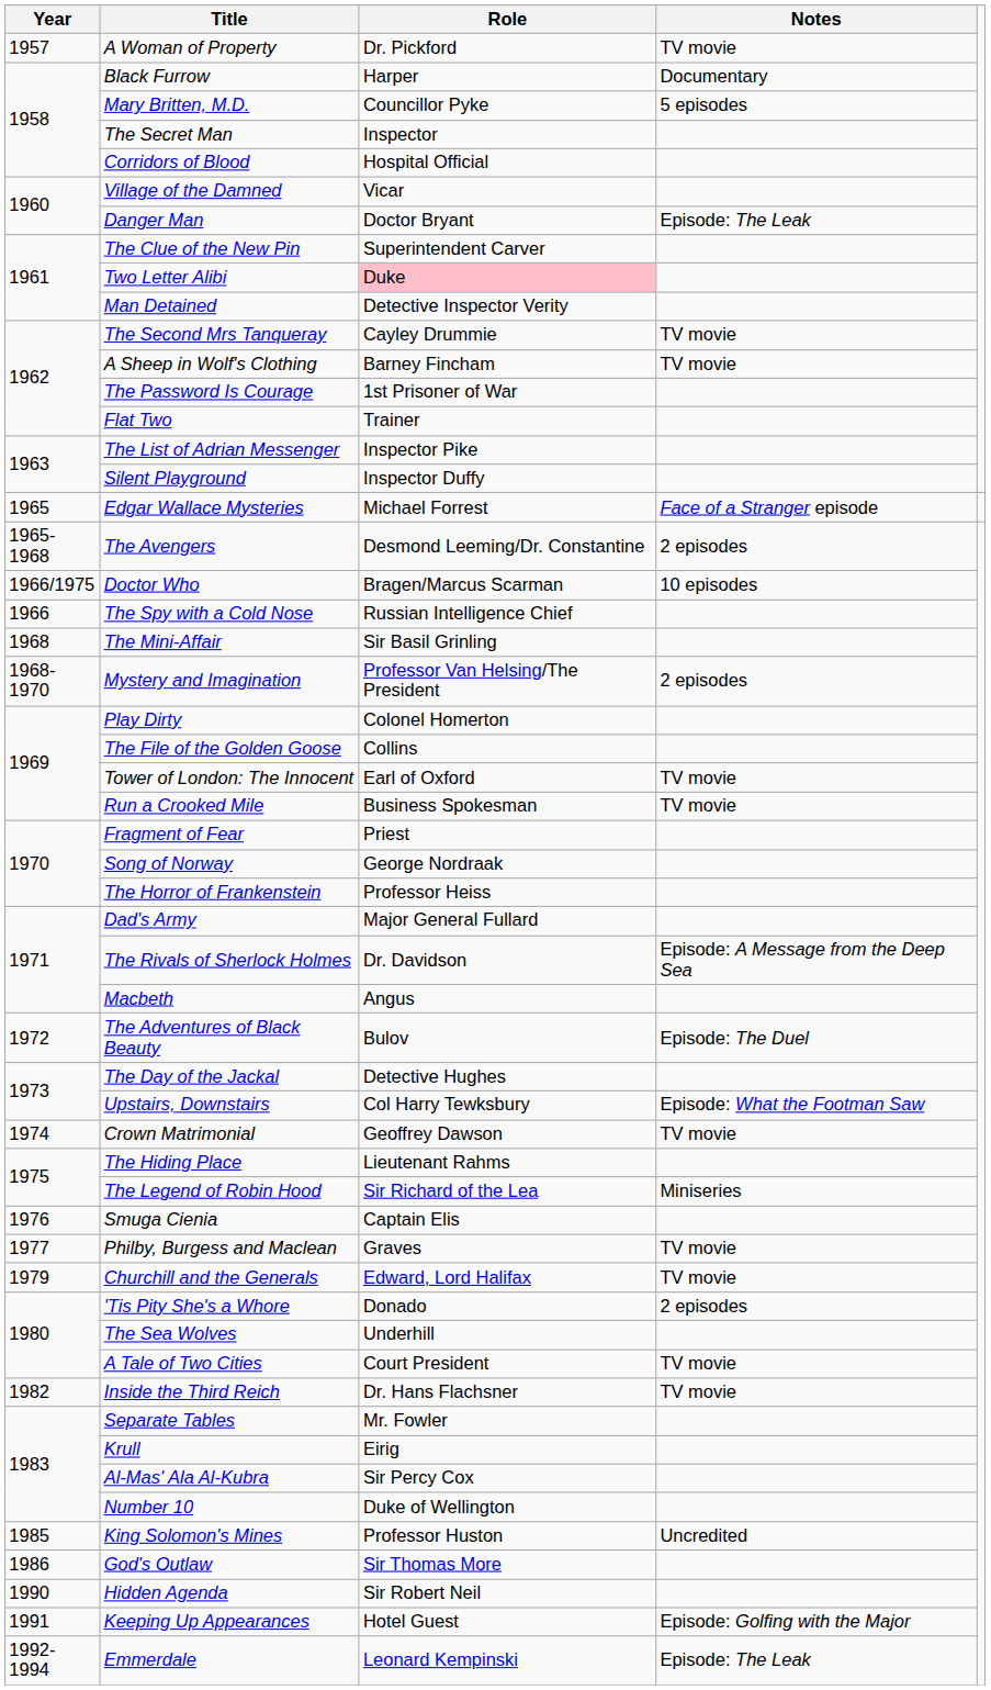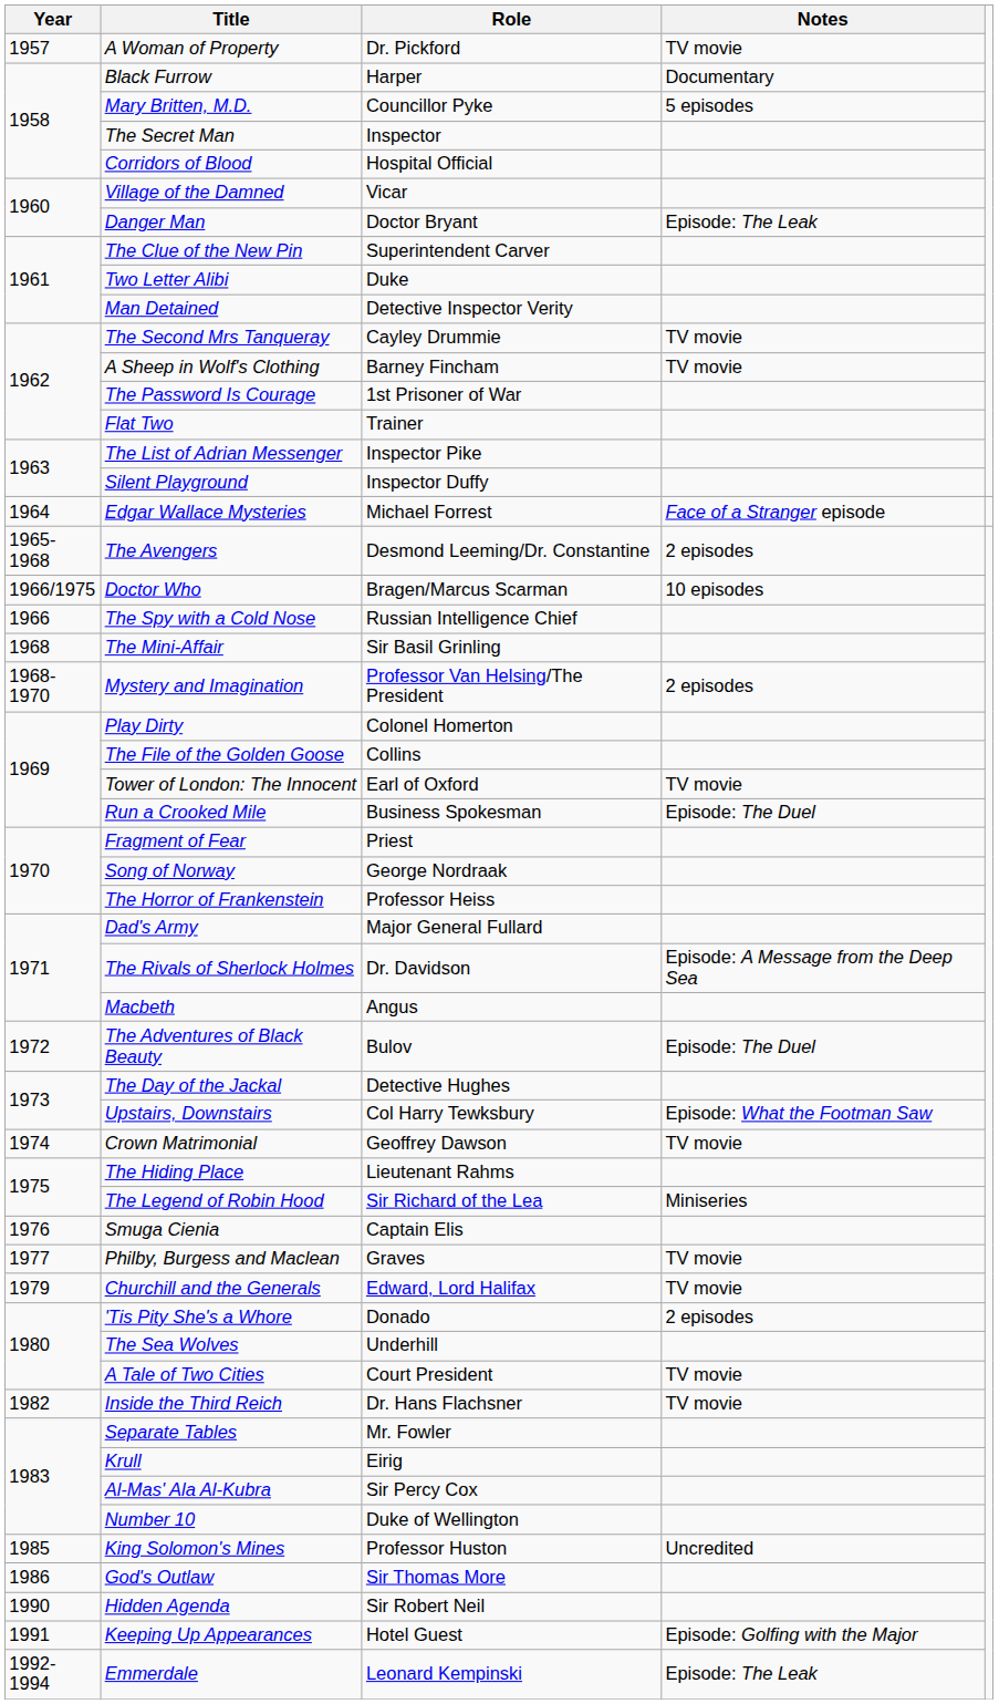Two Letter Alibi | Role: pink background -> no background
Edgar Wallace Mysteries | Year: 1965 -> 1964
Run a Crooked Mile | Notes: TV movie -> Episode: The Duel
